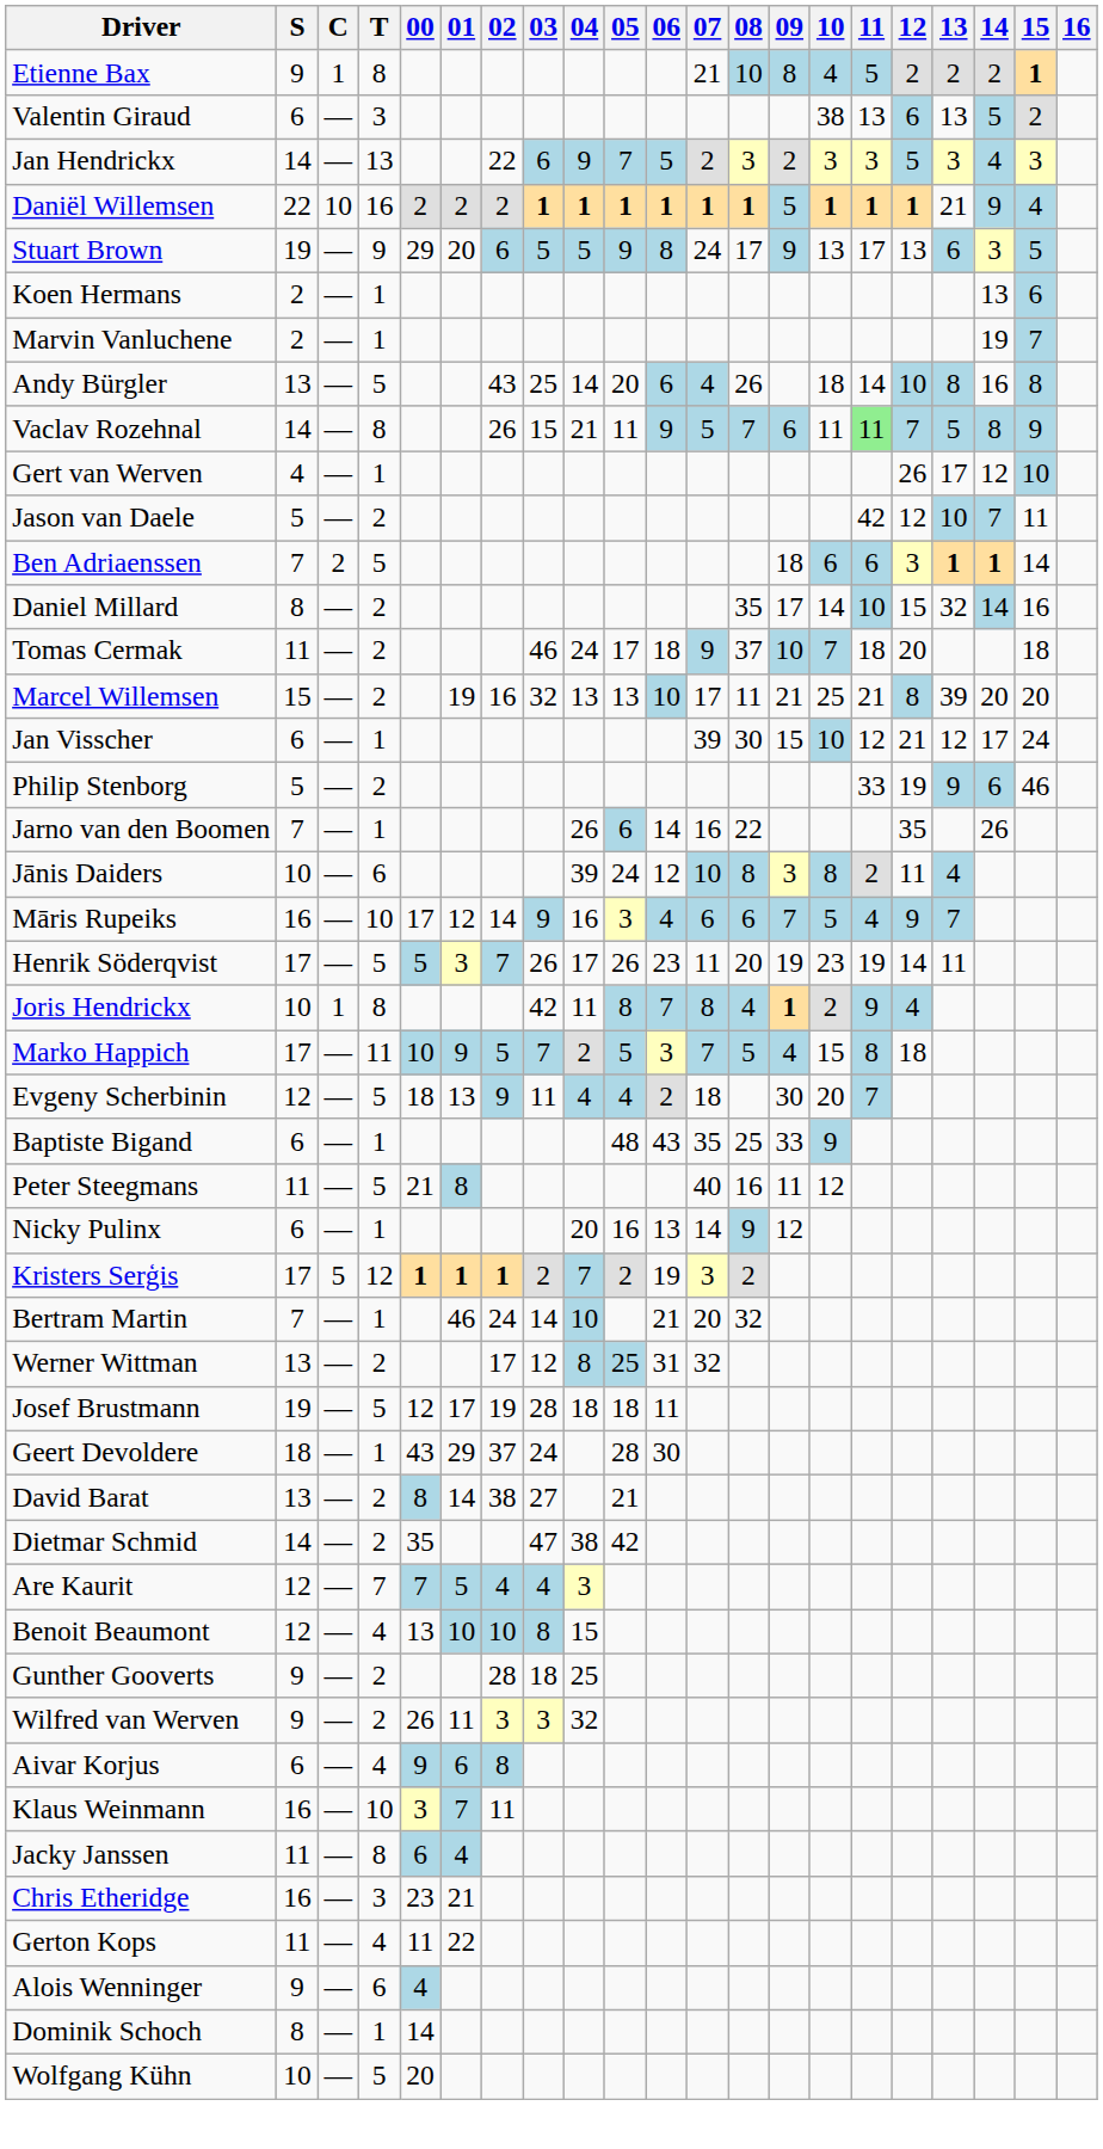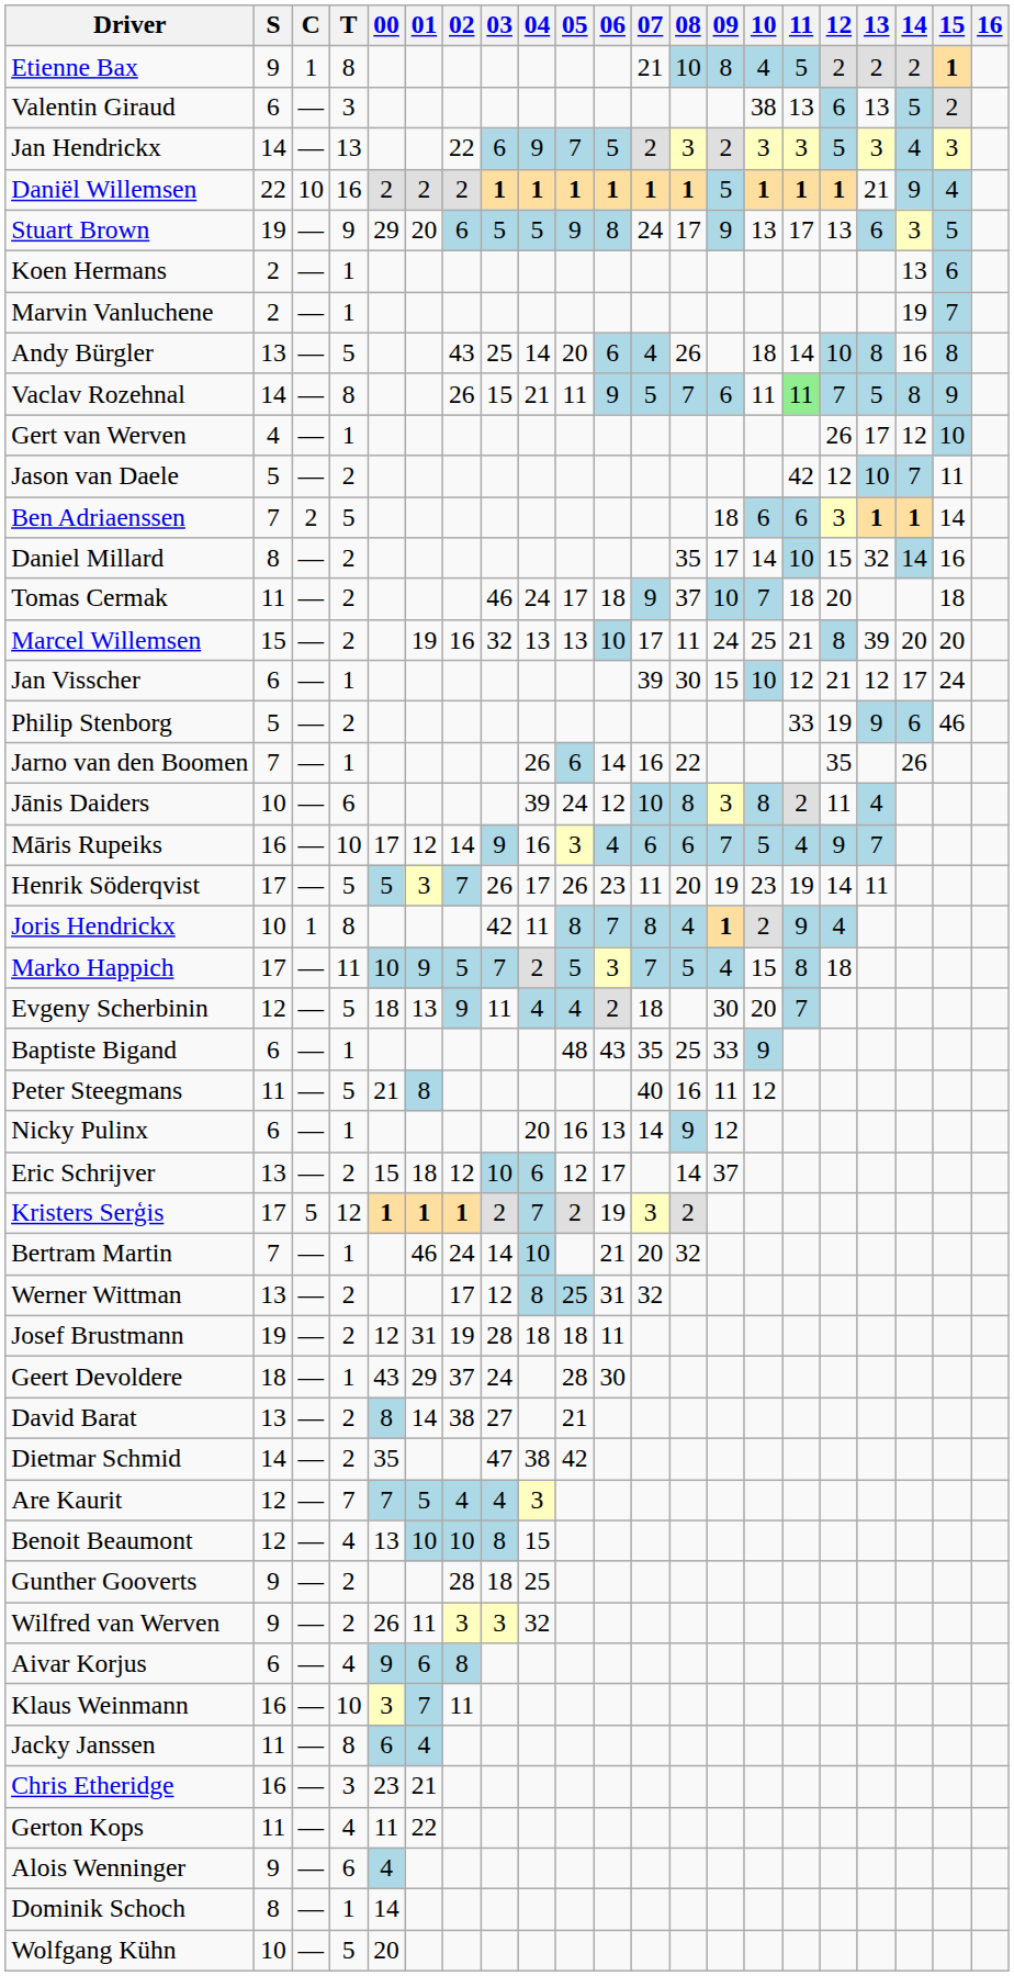Marcel Willemsen | 09: 21 -> 24
+ row: Eric Schrijver | 13 | — | 2 | 15 | 18 | 12 | 10 | 6 | 12 | 17 | 14 | 37
Josef Brustmann | T: 5 -> 2
Josef Brustmann | 01: 17 -> 31
